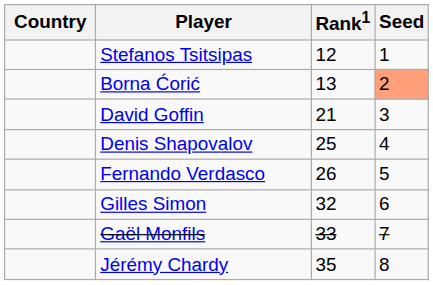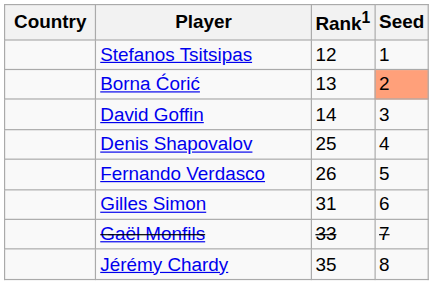David Goffin | Rank1: 21 -> 14
Gilles Simon | Rank1: 32 -> 31
